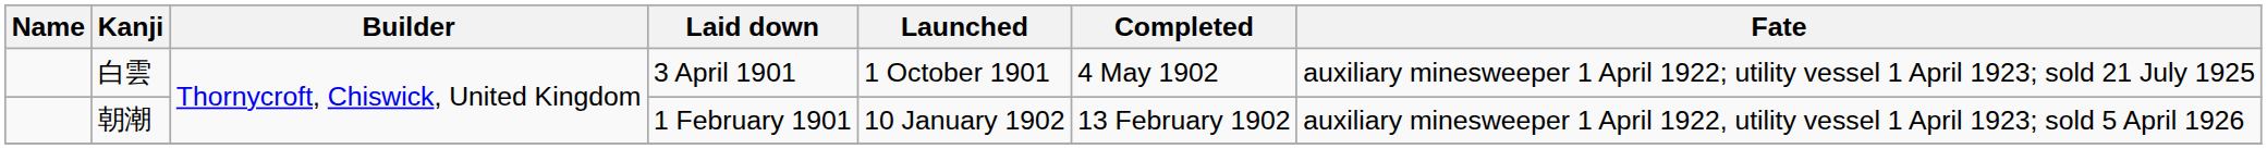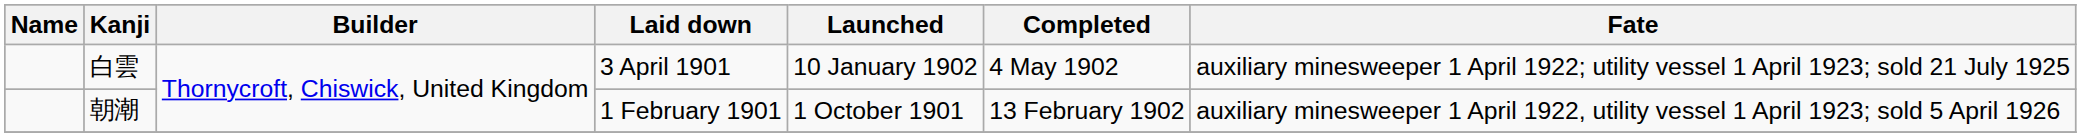白雲 | Launched: 1 October 1901 -> 10 January 1902
朝潮 | Launched: 10 January 1902 -> 1 October 1901
